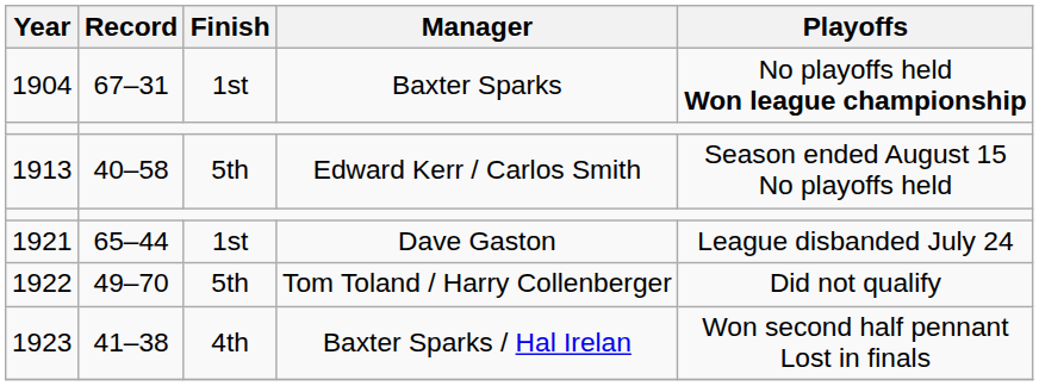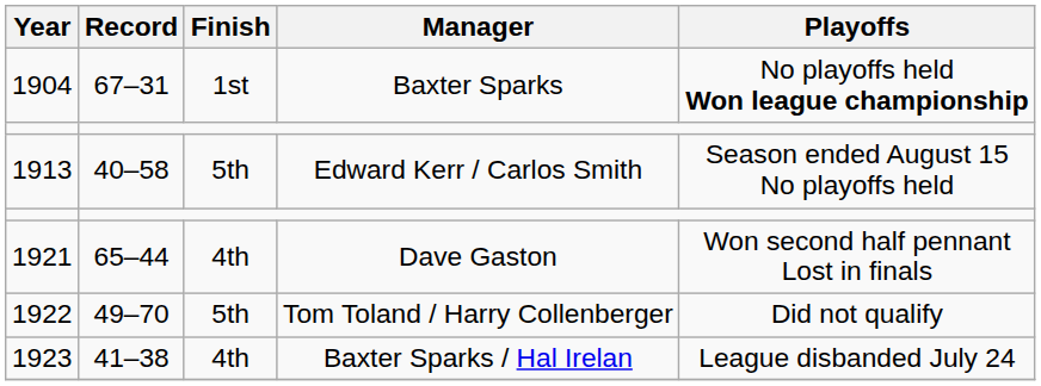1921 | Finish: 1st -> 4th
1921 | Playoffs: League disbanded July 24 -> Won second half pennant Lost in finals
1923 | Playoffs: Won second half pennant Lost in finals -> League disbanded July 24
